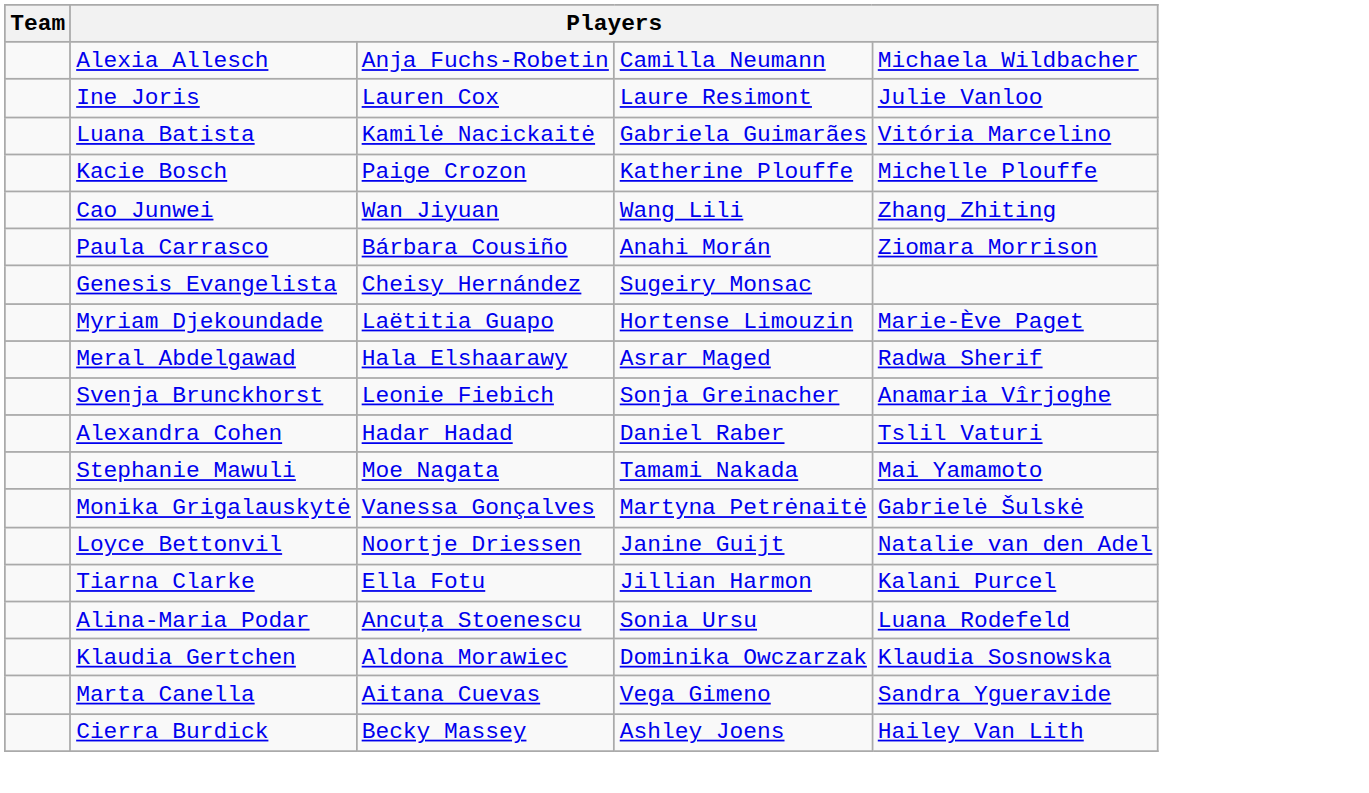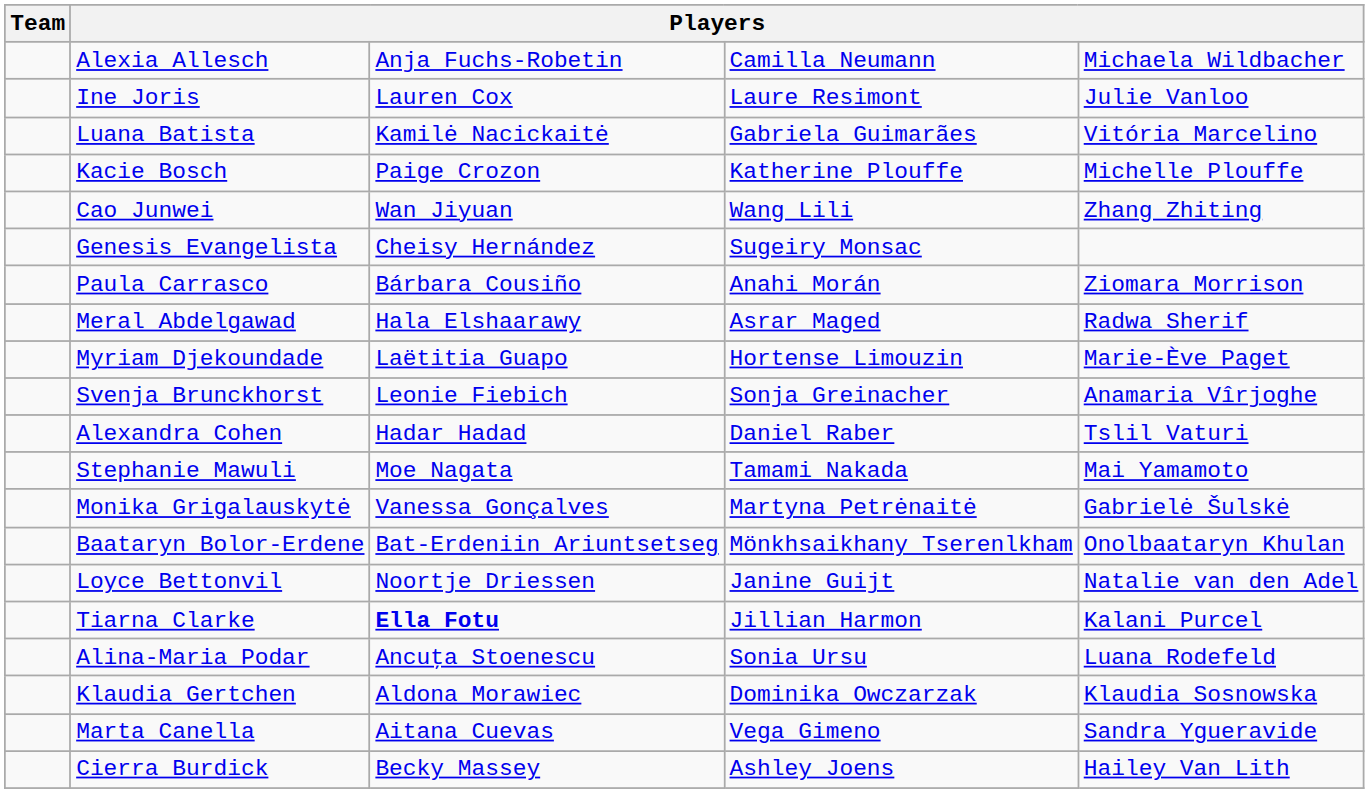rows swapped: Paula Carrasco <-> Genesis Evangelista
rows swapped: Meral Abdelgawad <-> Myriam Djekoundade
+ row: Baataryn Bolor-Erdene | Bat-Erdeniin Ariuntsetseg | Mönkhsaikhany Tserenlkham | Onolbaataryn Khulan
Tiarna Clarke | column 3: normal -> bold
